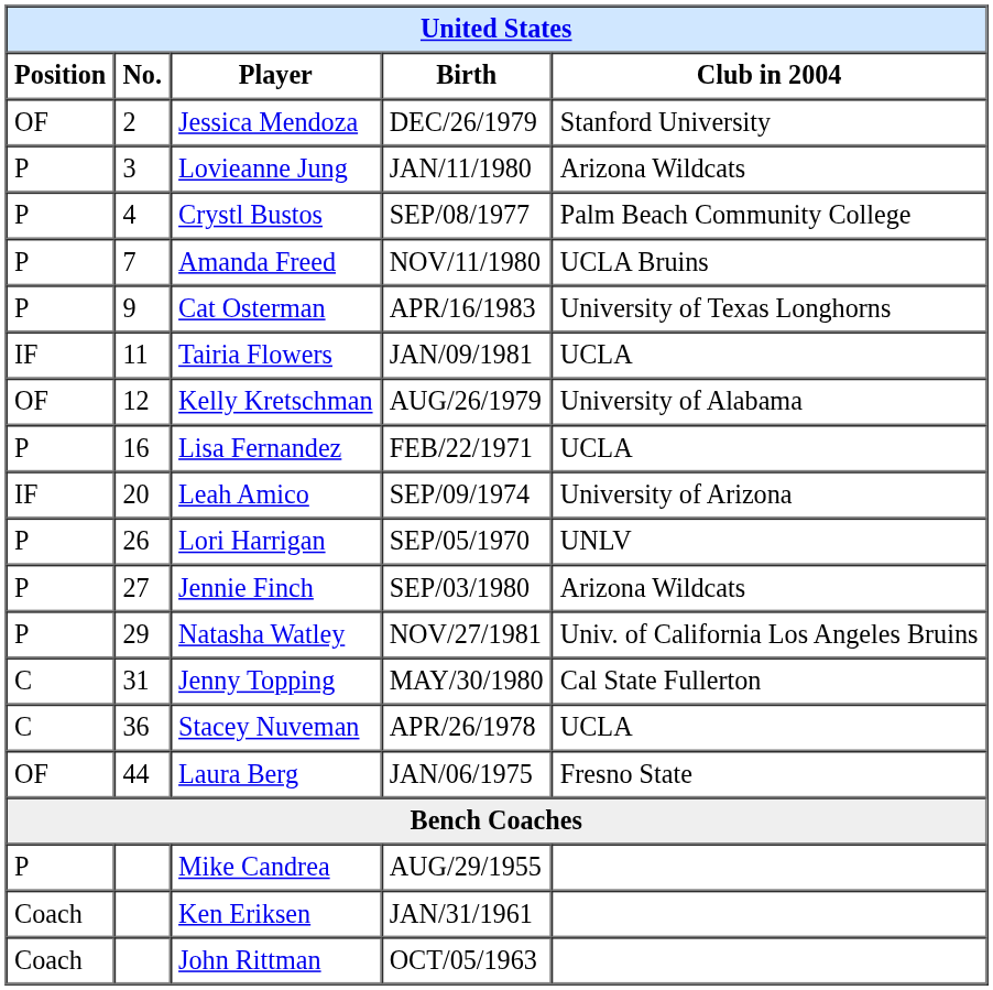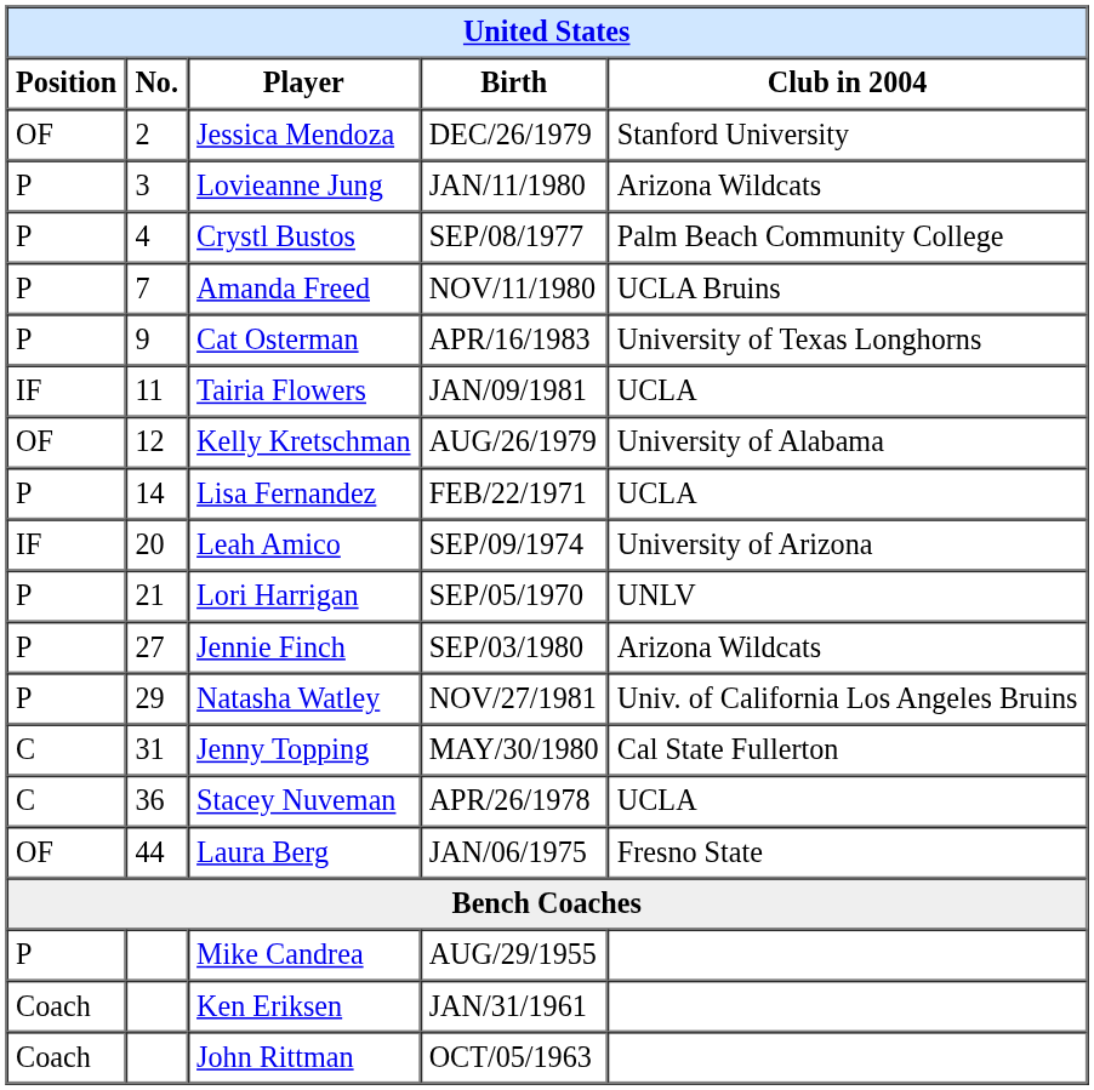Lisa Fernandez | No.: 16 -> 14
Lori Harrigan | No.: 26 -> 21
